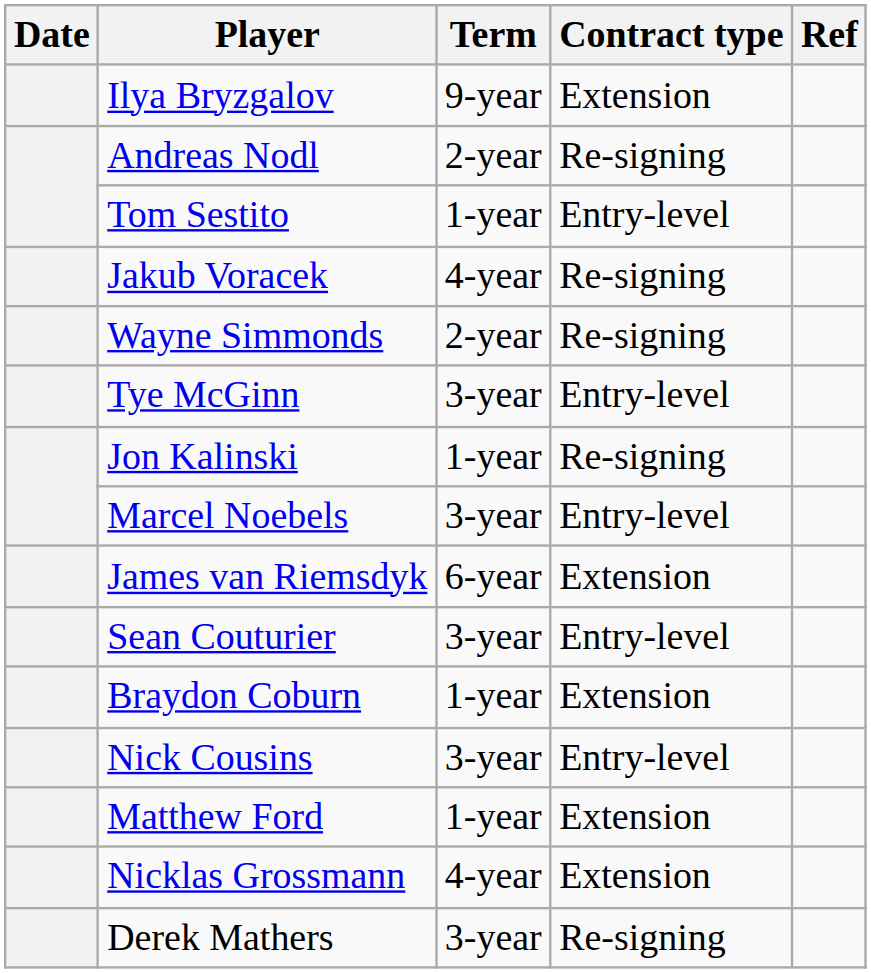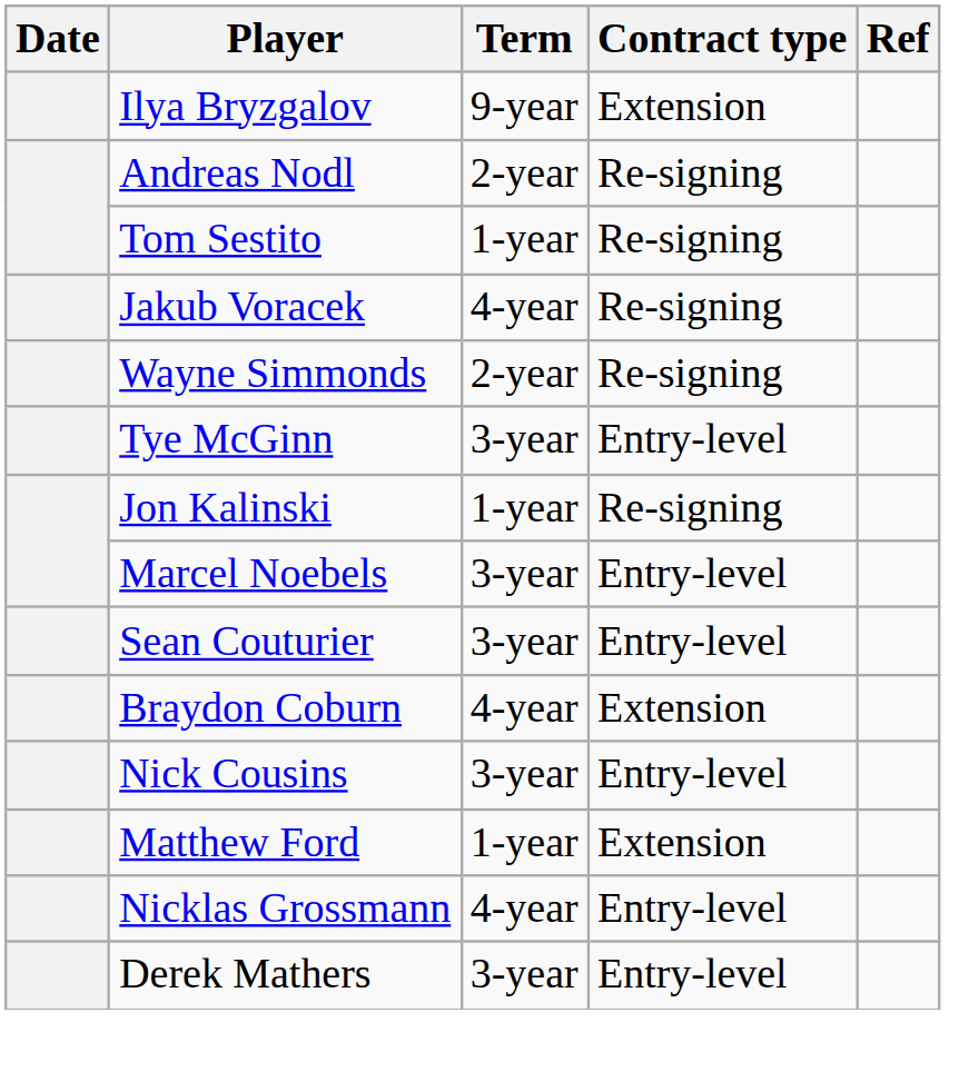Tom Sestito | Contract type: Entry-level -> Re-signing
- row: James van Riemsdyk | 6-year | Extension
Braydon Coburn | Term: 1-year -> 4-year
Nicklas Grossmann | Contract type: Extension -> Entry-level
Derek Mathers | Contract type: Re-signing -> Entry-level
